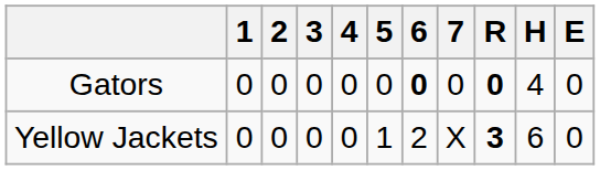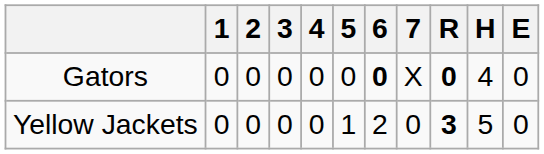Gators | 7: 0 -> X
Yellow Jackets | 7: X -> 0
Yellow Jackets | H: 6 -> 5
